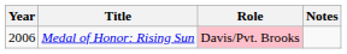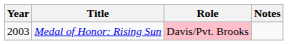Medal of Honor: Rising Sun | Year: 2006 -> 2003
